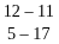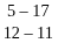rows swapped: 5 – 17 <-> 12 – 11
